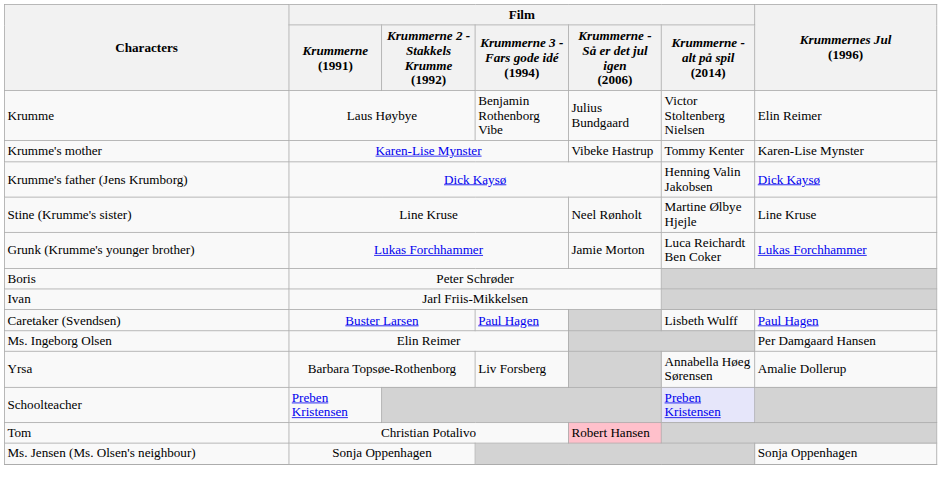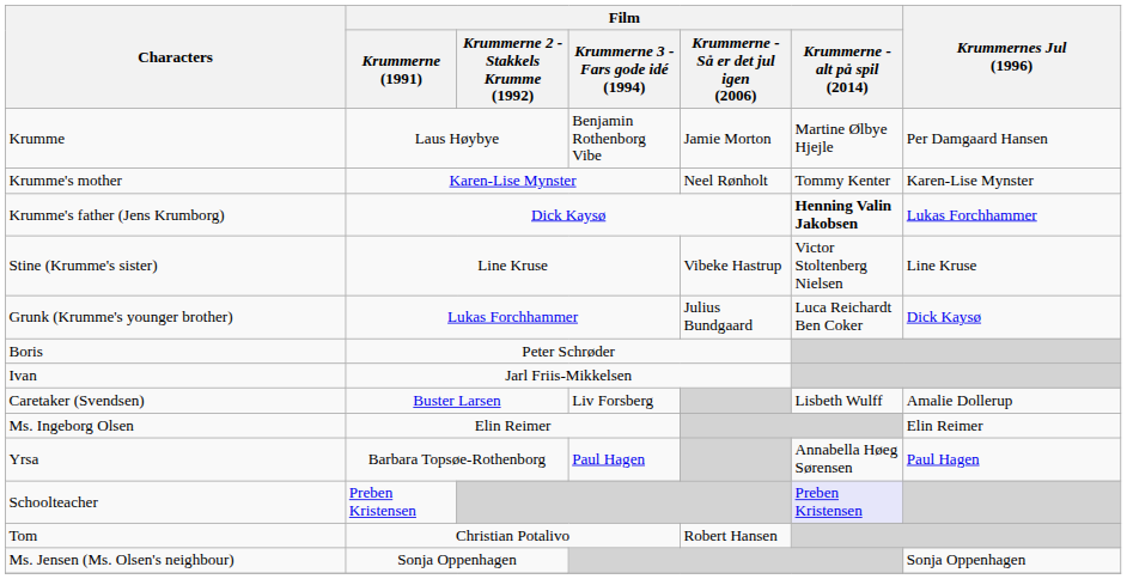Krumme | Film / Krummerne - Så er det jul igen (2006): Julius Bundgaard -> Jamie Morton
Krumme | Film / Krummerne - alt på spil (2014): Victor Stoltenberg Nielsen -> Martine Ølbye Hjejle
Krumme | Krummernes Jul (1996): Elin Reimer -> Per Damgaard Hansen
Krumme's mother | Film / Krummerne - Så er det jul igen (2006): Vibeke Hastrup -> Neel Rønholt
Krumme's father (Jens Krumborg) | Film / Krummerne - alt på spil (2014): normal -> bold
Krumme's father (Jens Krumborg) | Krummernes Jul (1996): Dick Kaysø -> Lukas Forchhammer
Stine (Krumme's sister) | Film / Krummerne - Så er det jul igen (2006): Neel Rønholt -> Vibeke Hastrup
Stine (Krumme's sister) | Film / Krummerne - alt på spil (2014): Martine Ølbye Hjejle -> Victor Stoltenberg Nielsen
Grunk (Krumme's younger brother) | Film / Krummerne - Så er det jul igen (2006): Jamie Morton -> Julius Bundgaard
Grunk (Krumme's younger brother) | Krummernes Jul (1996): Lukas Forchhammer -> Dick Kaysø
Caretaker (Svendsen) | Film / Krummerne 3 - Fars gode idé (1994): Paul Hagen -> Liv Forsberg
Caretaker (Svendsen) | Krummernes Jul (1996): Paul Hagen -> Amalie Dollerup
Ms. Ingeborg Olsen | Krummernes Jul (1996): Per Damgaard Hansen -> Elin Reimer
Yrsa | Film / Krummerne 3 - Fars gode idé (1994): Liv Forsberg -> Paul Hagen
Yrsa | Krummernes Jul (1996): Amalie Dollerup -> Paul Hagen
Tom | Film / Krummerne - Så er det jul igen (2006): pink background -> no background
